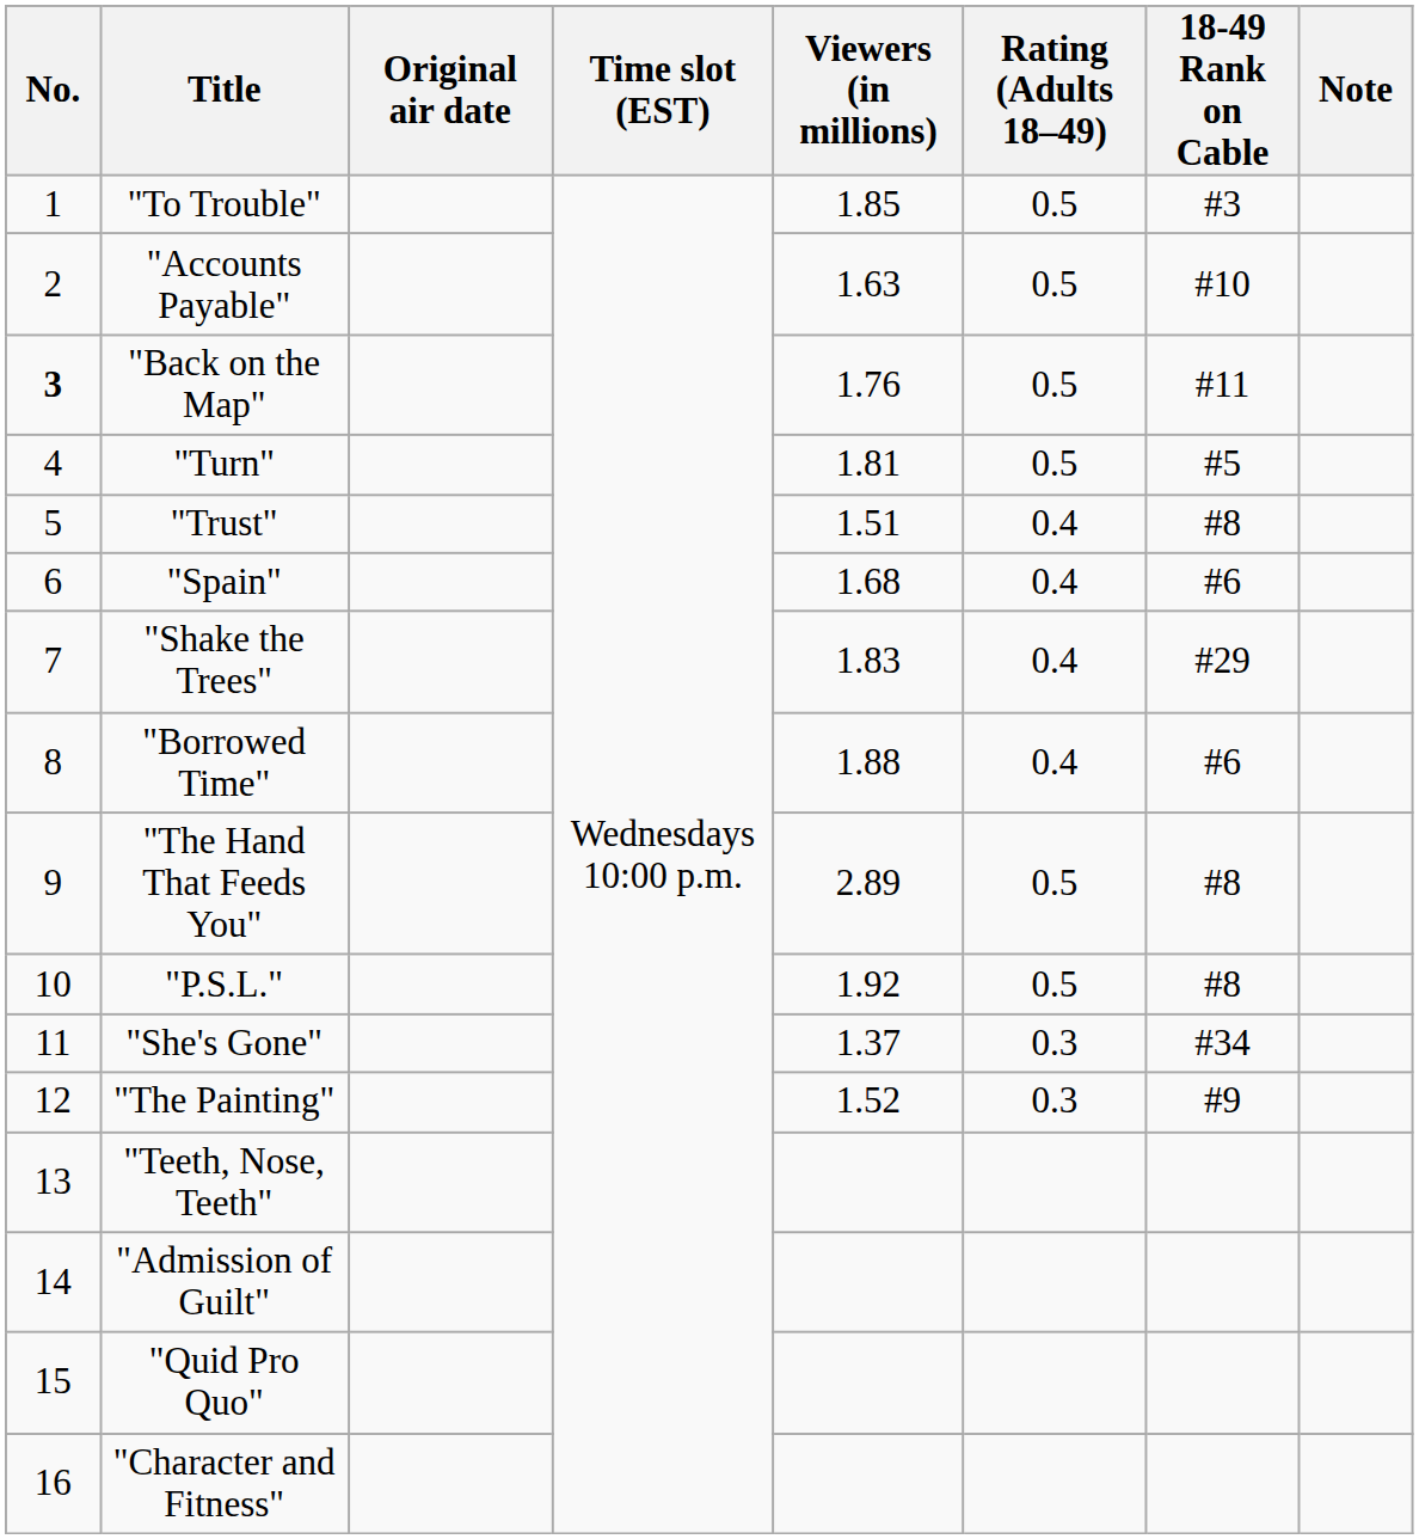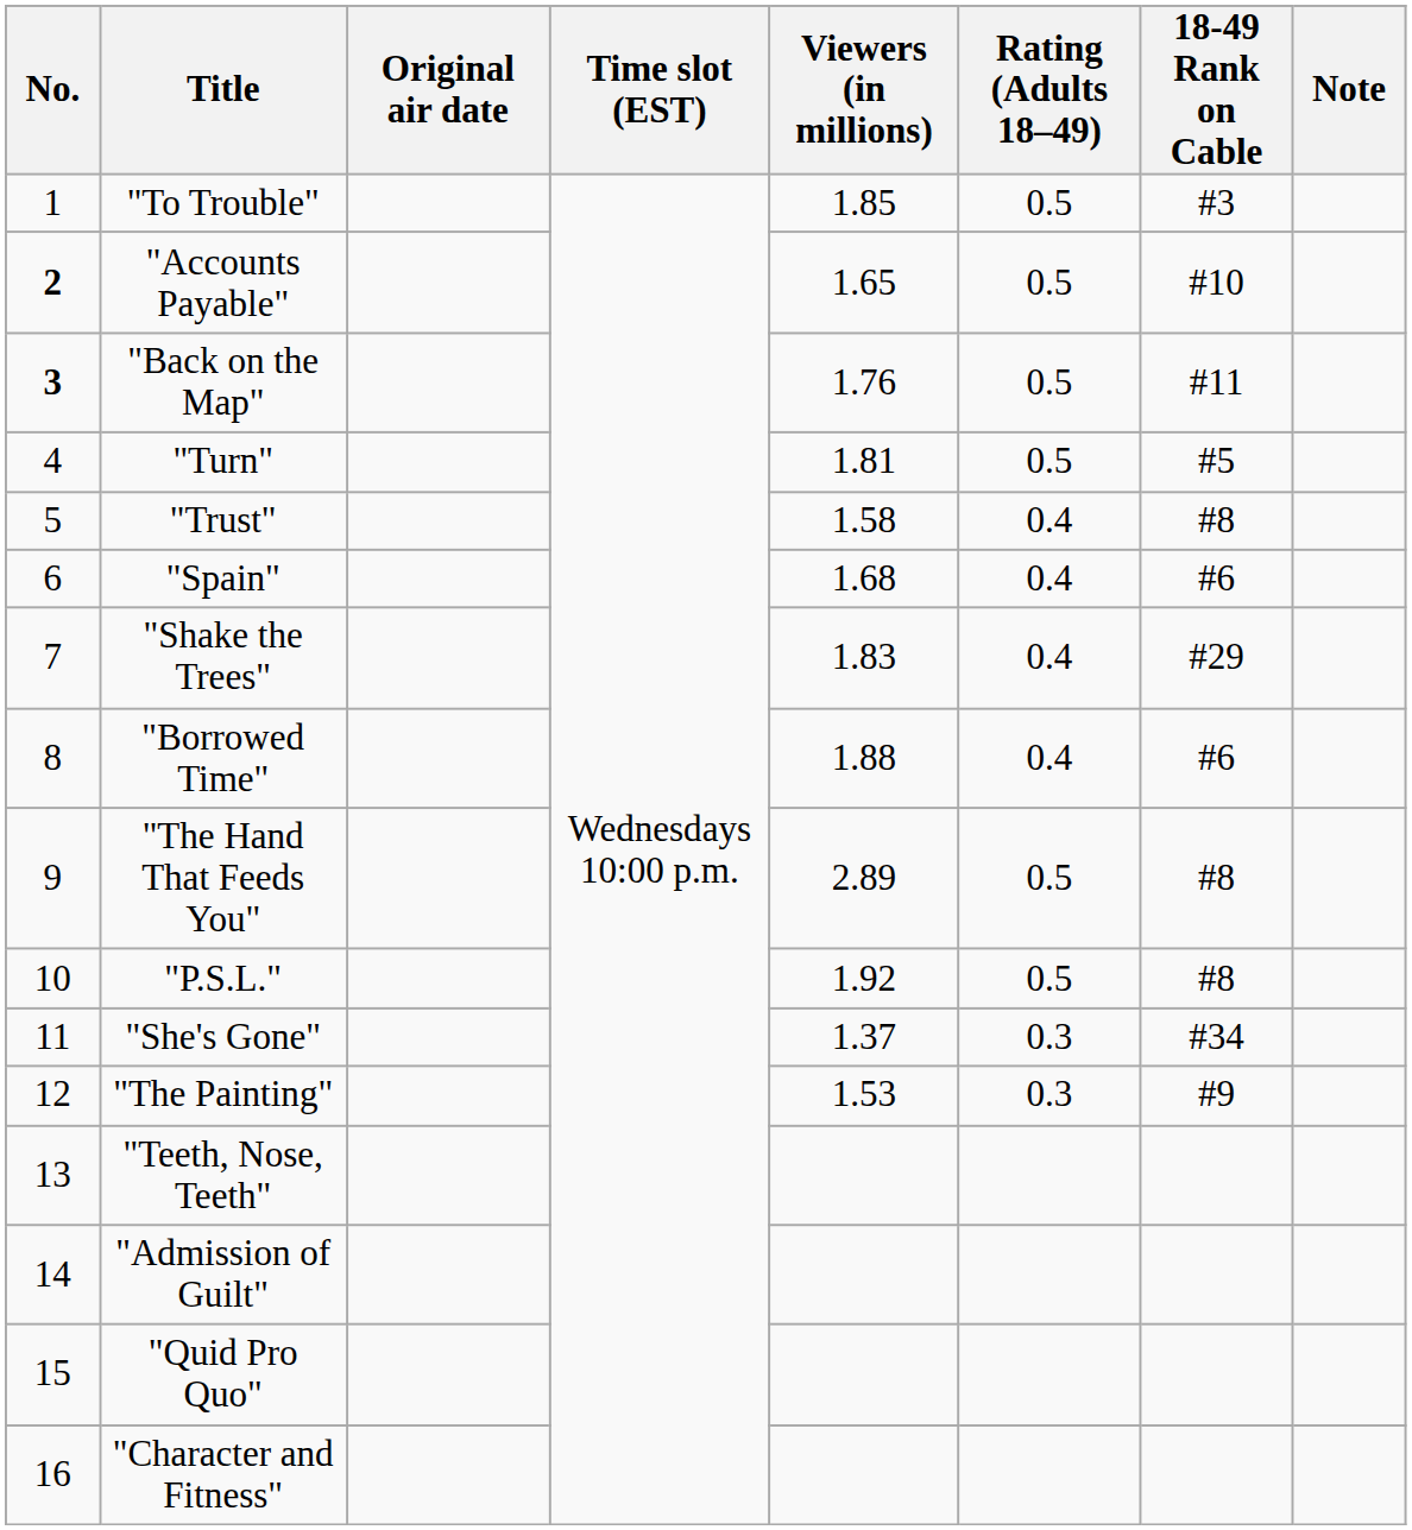"Accounts Payable" | No.: normal -> bold
"Accounts Payable" | Viewers (in millions): 1.63 -> 1.65
"Trust" | Viewers (in millions): 1.51 -> 1.58
"The Painting" | Viewers (in millions): 1.52 -> 1.53
